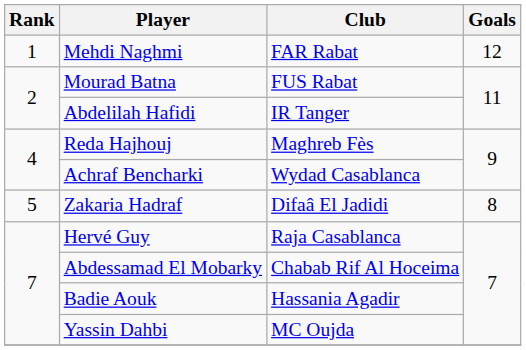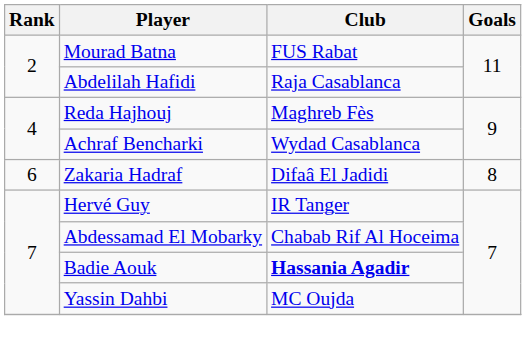- row: 1 | Mehdi Naghmi | FAR Rabat | 12
Abdelilah Hafidi | Club: IR Tanger -> Raja Casablanca
Zakaria Hadraf | Rank: 5 -> 6
Hervé Guy | Club: Raja Casablanca -> IR Tanger
Badie Aouk | Club: normal -> bold
